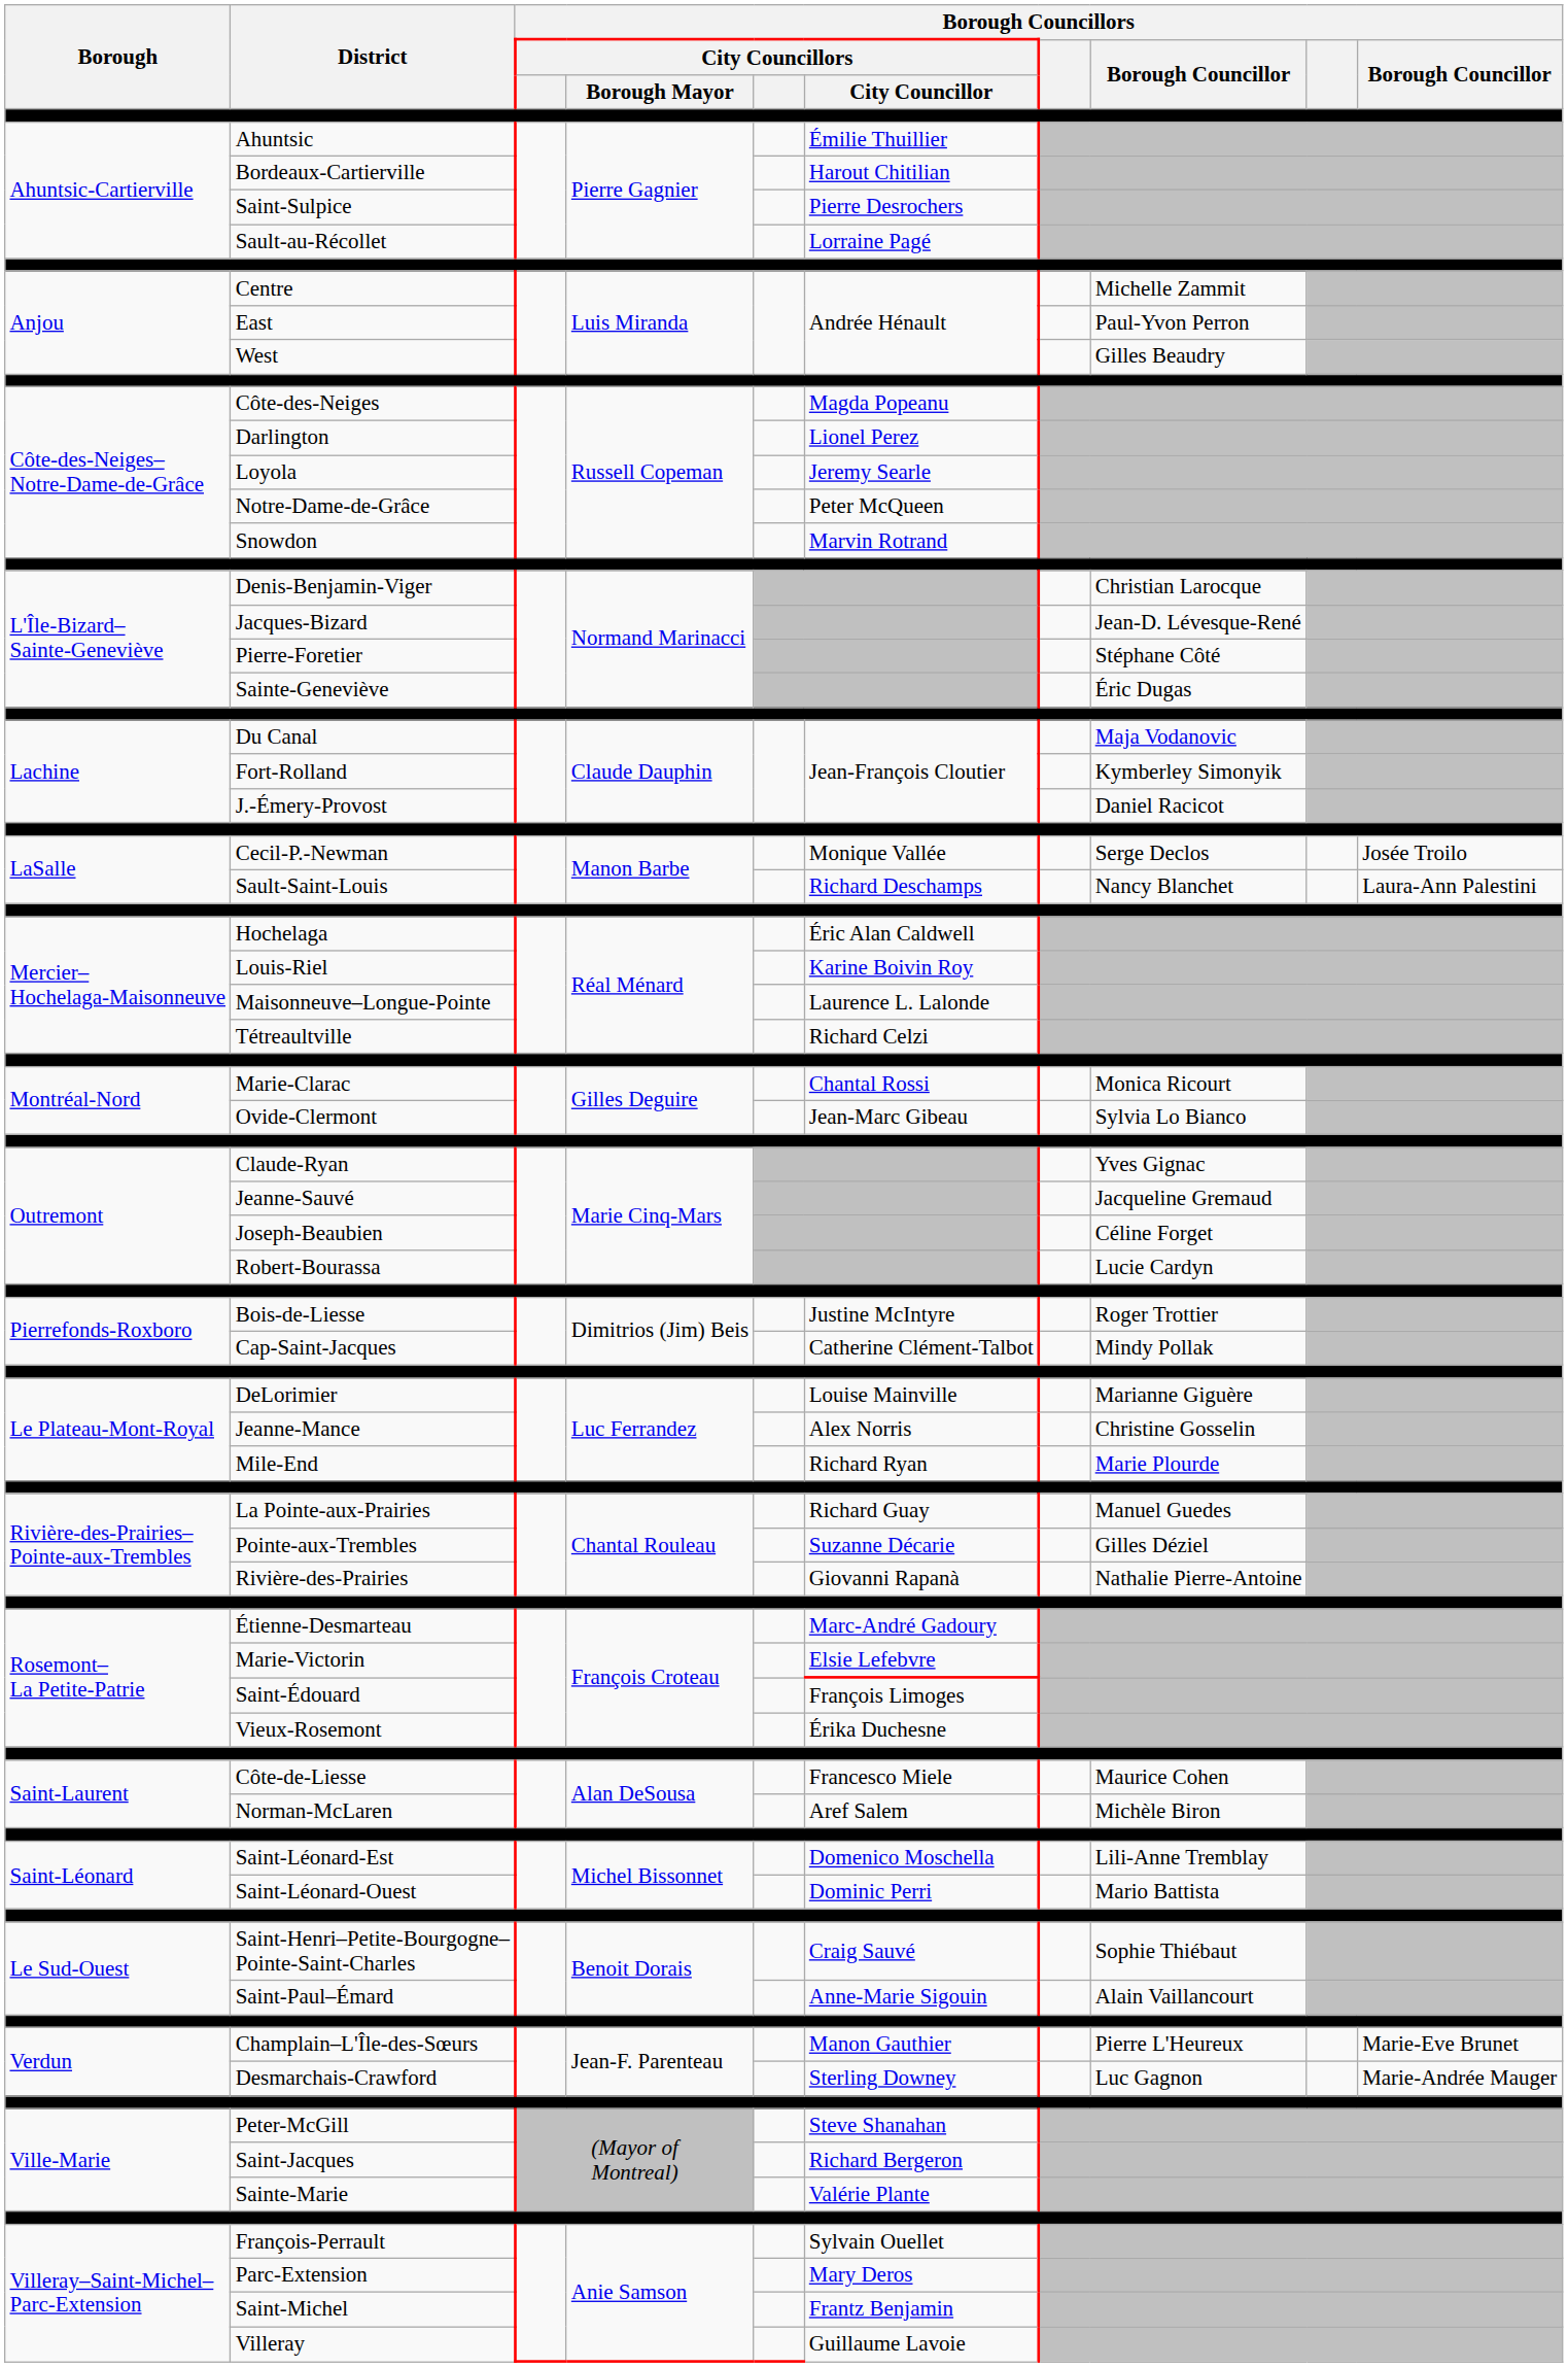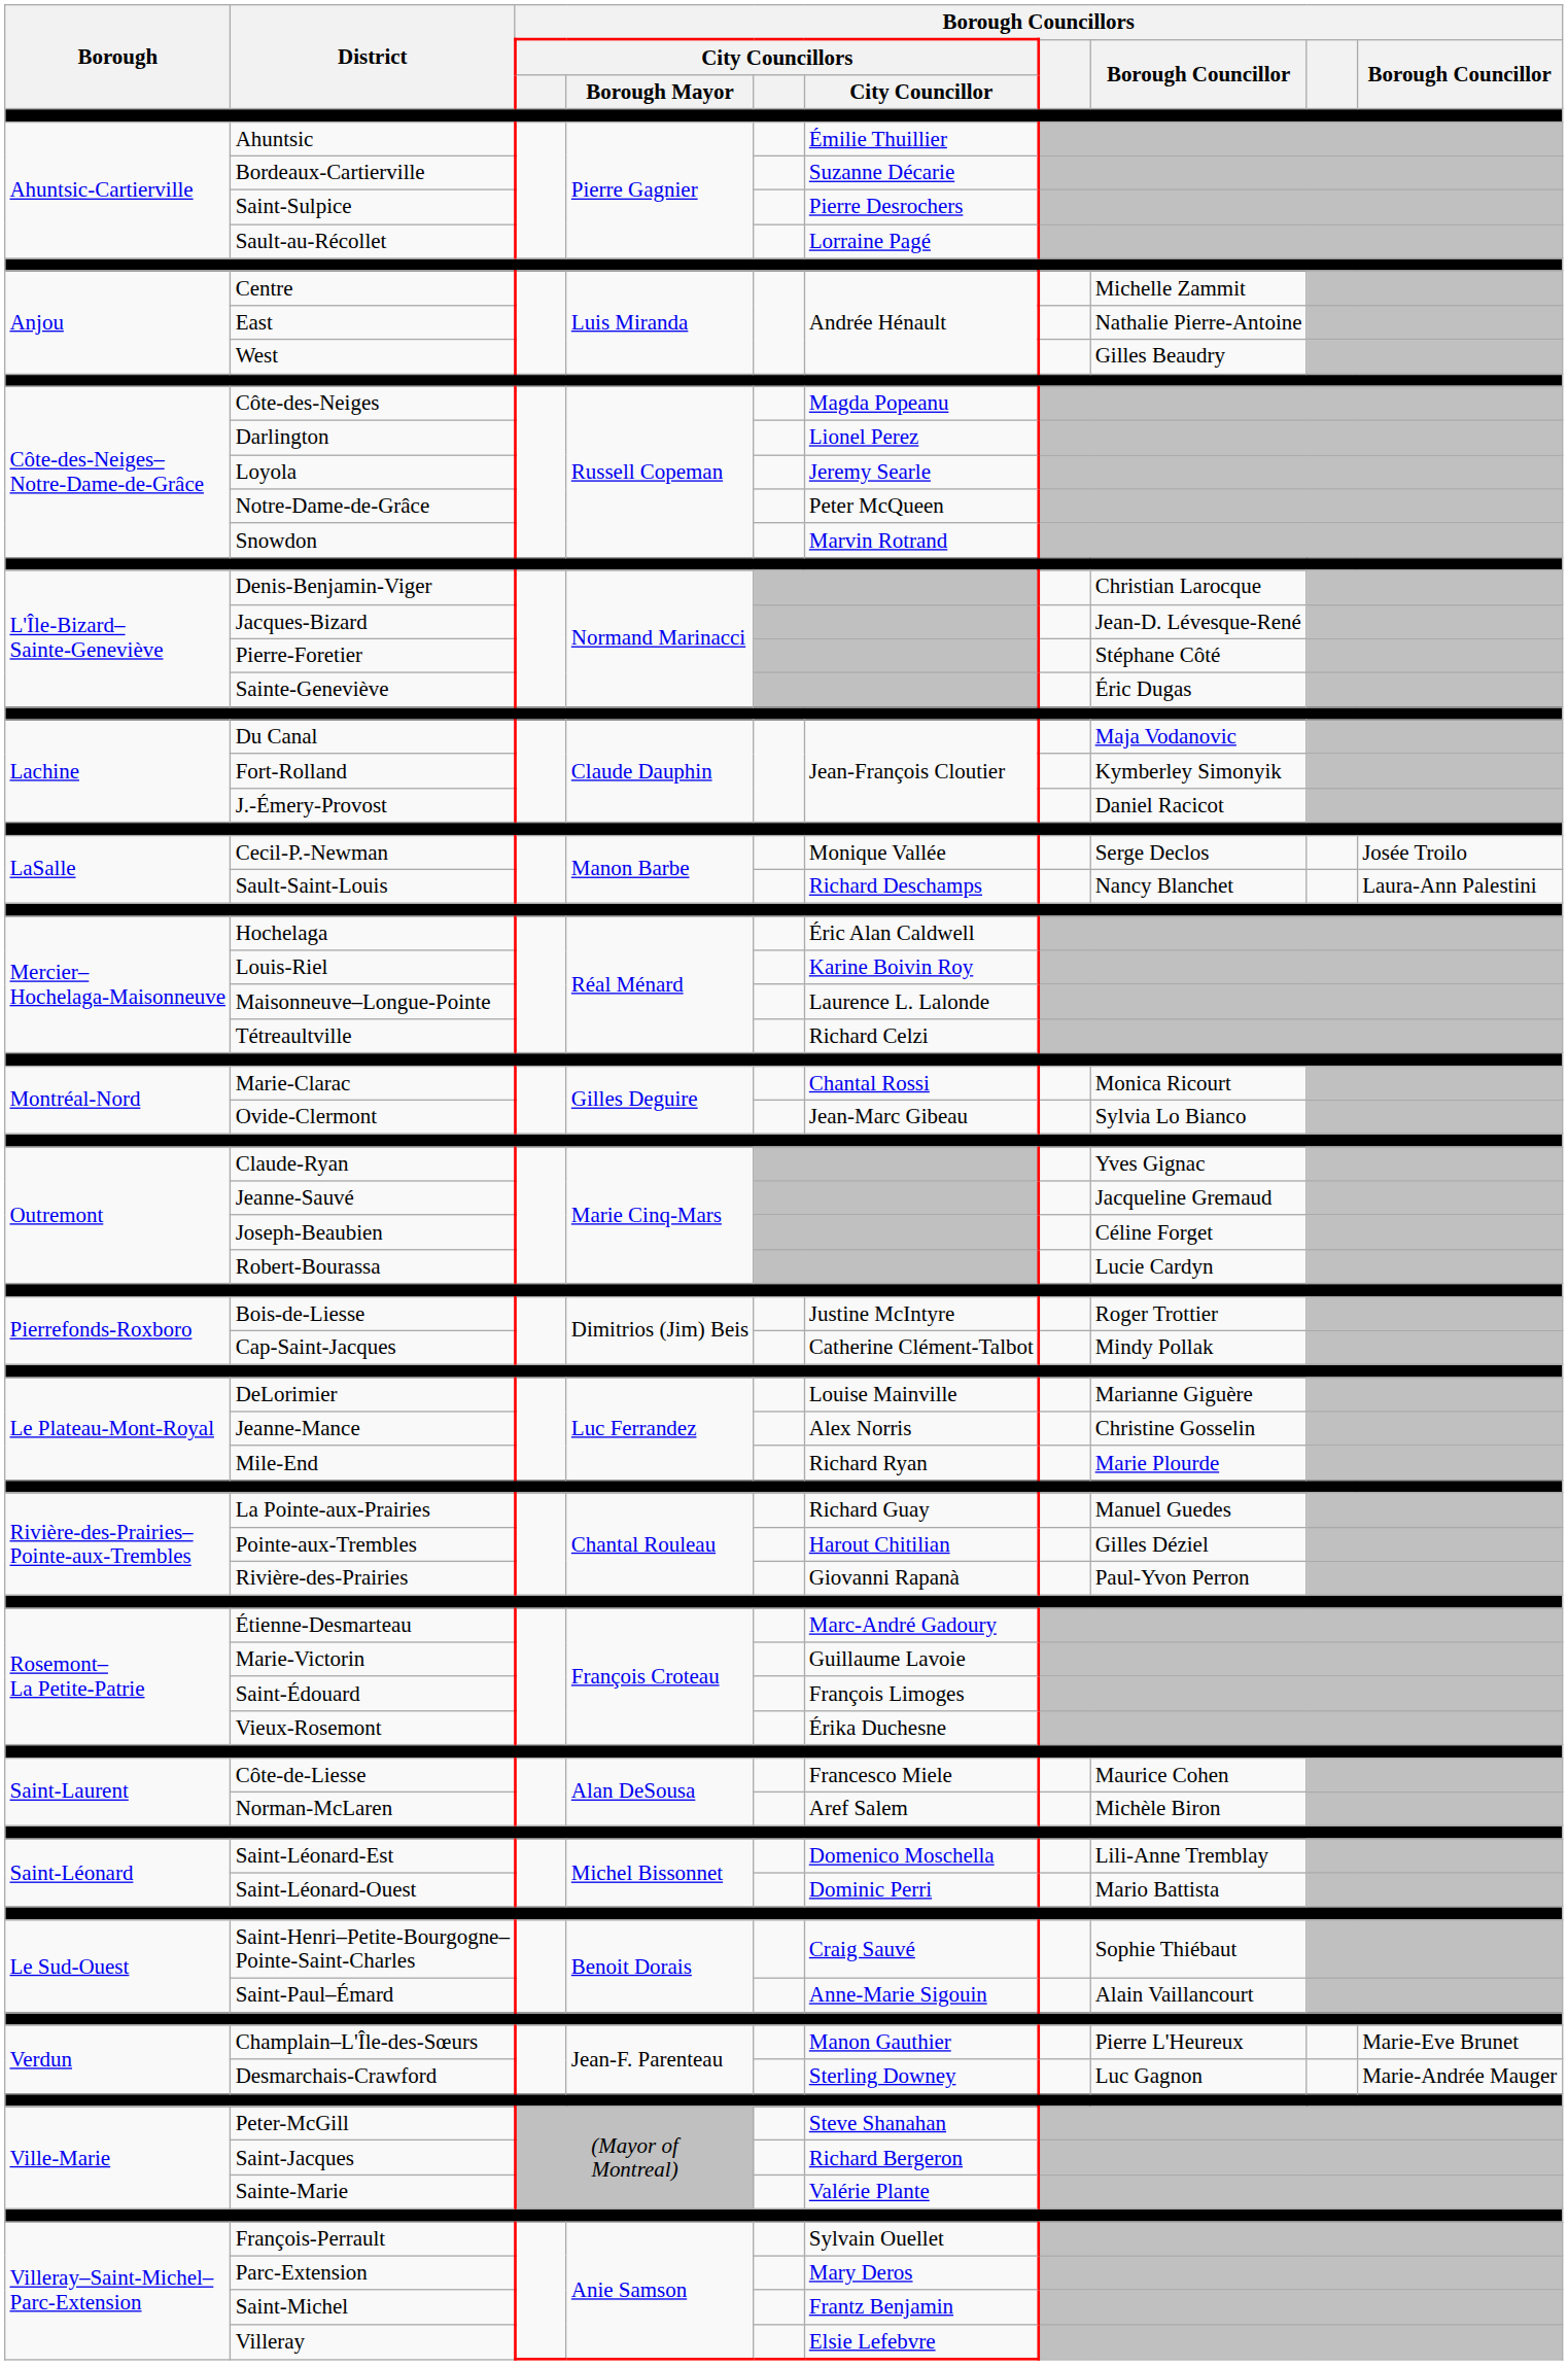Bordeaux-Cartierville | Borough Councillors / City Councillors / City Councillor: Harout Chitilian -> Suzanne Décarie
East | column 8: Paul-Yvon Perron -> Nathalie Pierre-Antoine
Pointe-aux-Trembles | Borough Councillors / City Councillors / City Councillor: Suzanne Décarie -> Harout Chitilian
Rivière-des-Prairies | column 8: Nathalie Pierre-Antoine -> Paul-Yvon Perron
Marie-Victorin | Borough Councillors / City Councillors / City Councillor: Elsie Lefebvre -> Guillaume Lavoie
Villeray | Borough Councillors / City Councillors / City Councillor: Guillaume Lavoie -> Elsie Lefebvre
